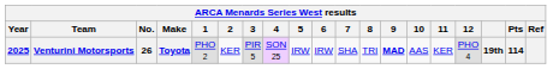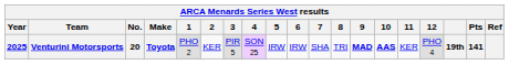Venturini Motorsports | No.: 26 -> 20
Venturini Motorsports | 10: normal -> bold
Venturini Motorsports | Pts: 114 -> 141
